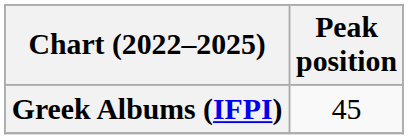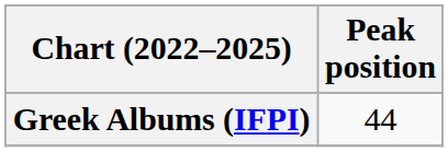Greek Albums (IFPI) | Peak position: 45 -> 44
